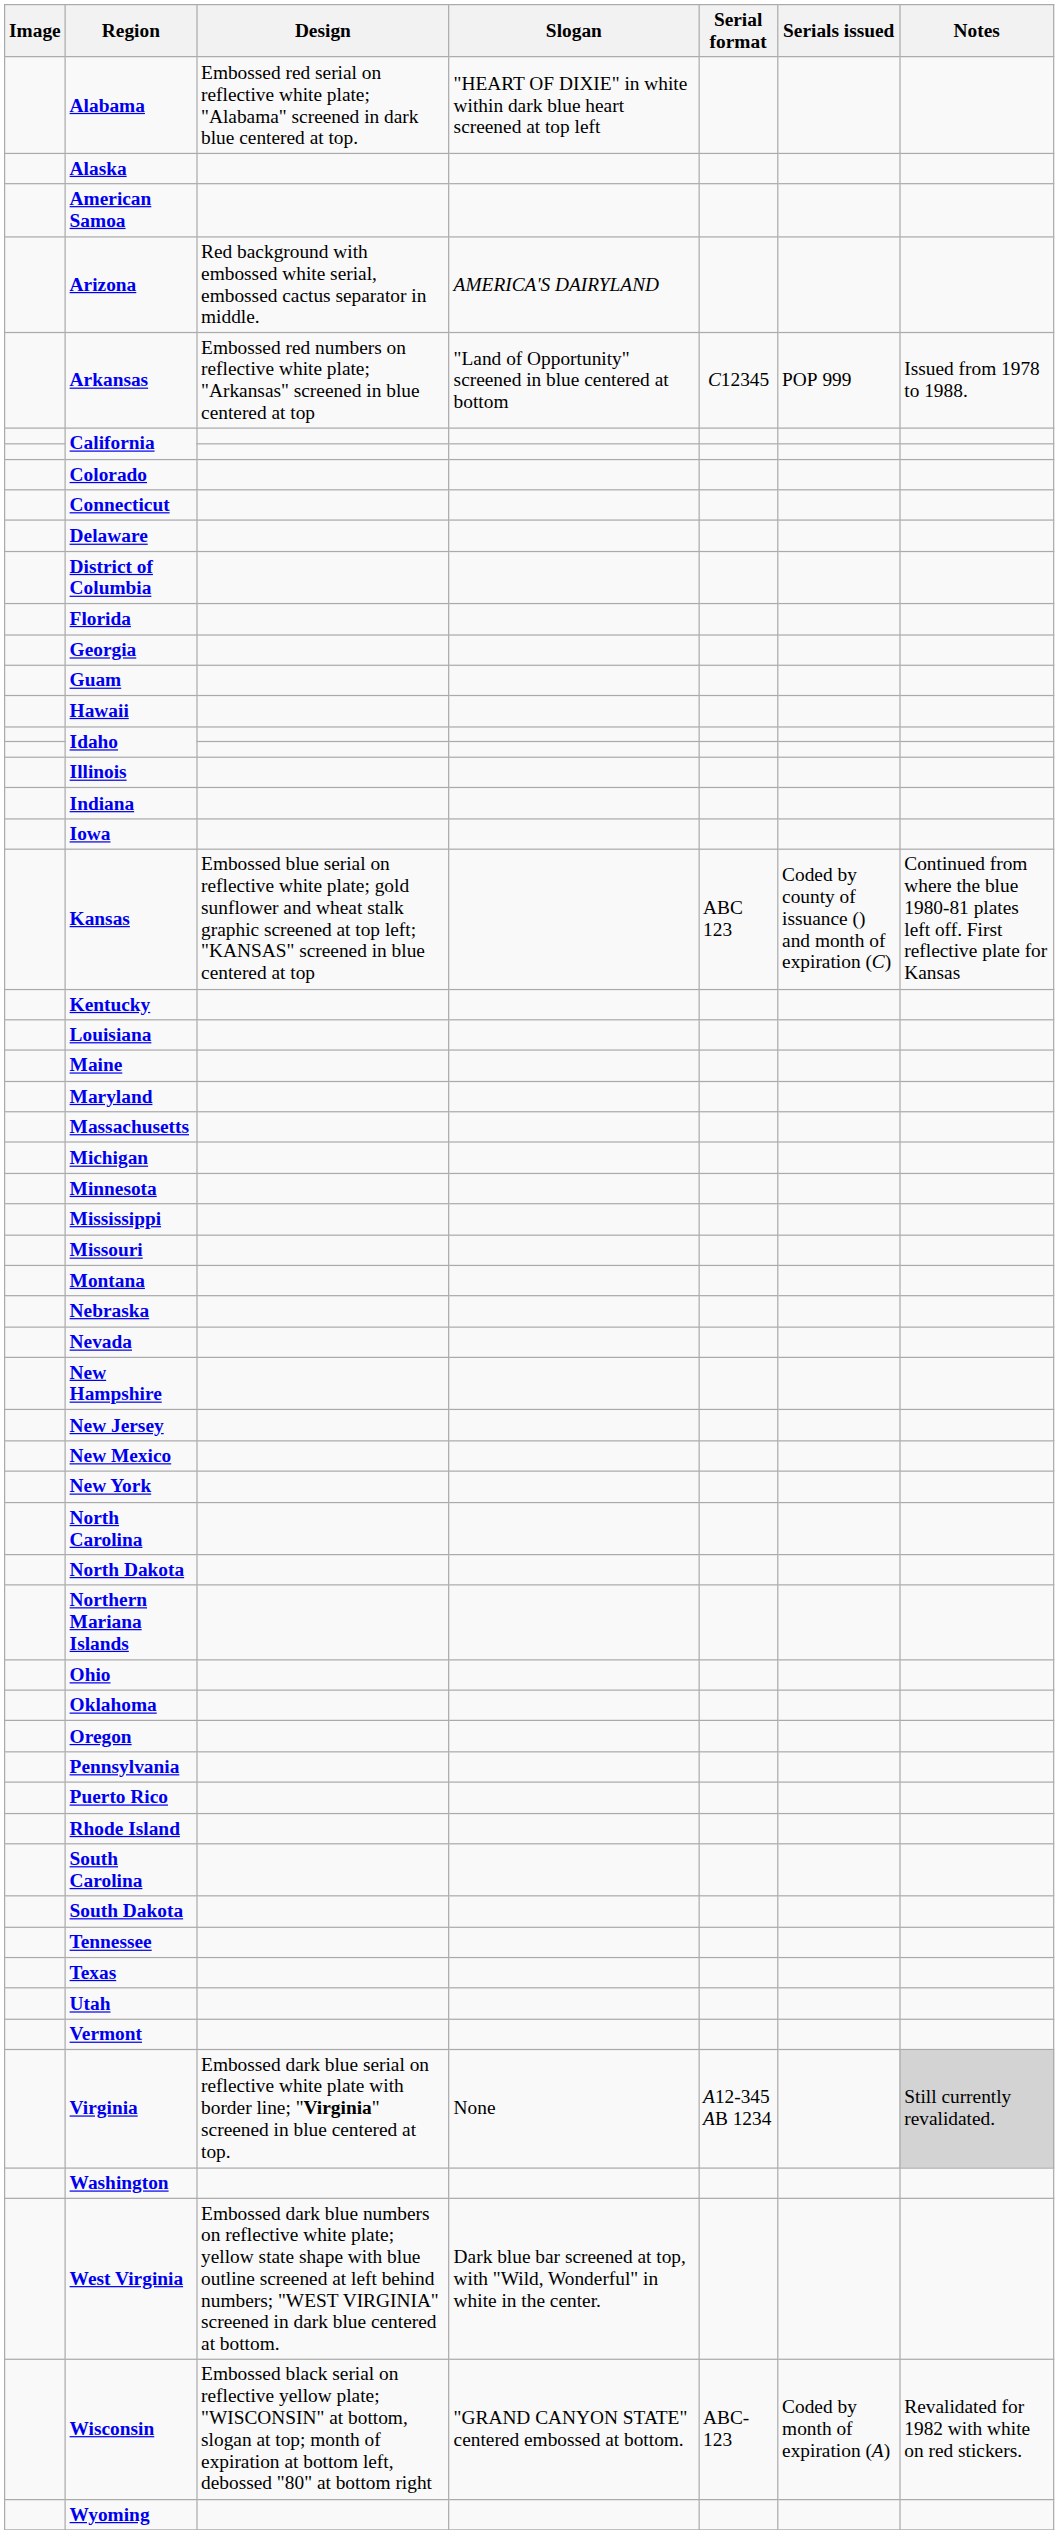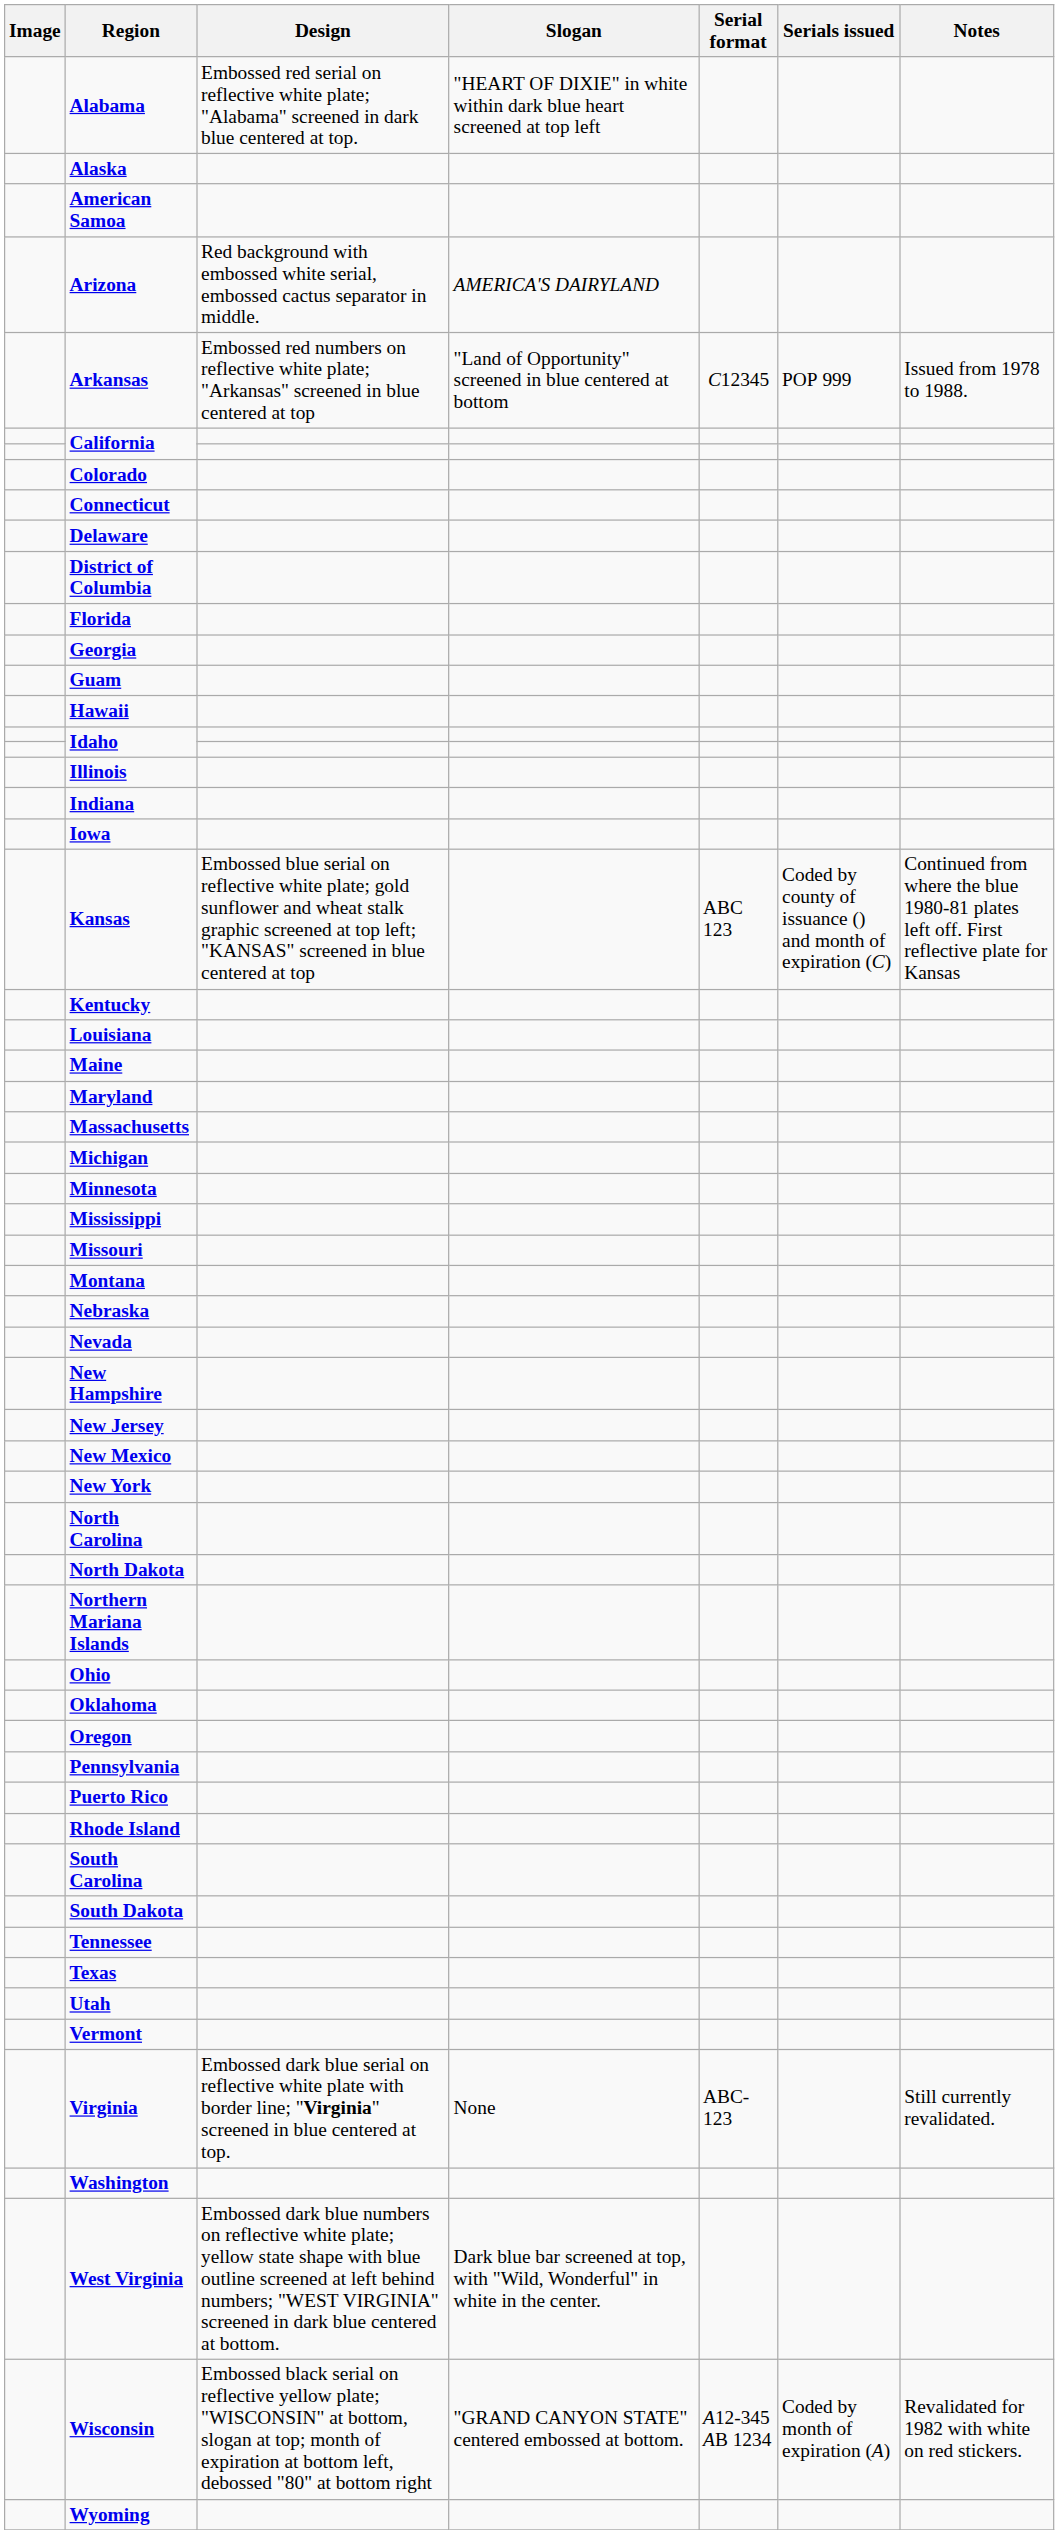Virginia | Serial format: A12-345 AB 1234 -> ABC-123
Virginia | Notes: lightgrey background -> no background
Wisconsin | Serial format: ABC-123 -> A12-345 AB 1234
